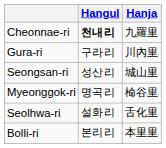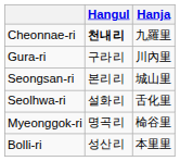Seongsan-ri | Hangul: 성산리 -> 본리리
rows swapped: Seolhwa-ri <-> Myeonggok-ri
Bolli-ri | Hangul: 본리리 -> 성산리
